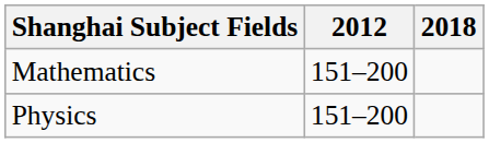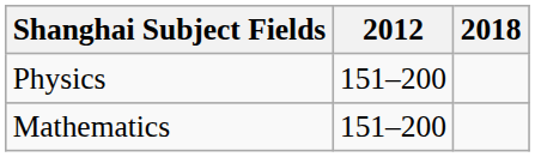rows swapped: Mathematics <-> Physics
